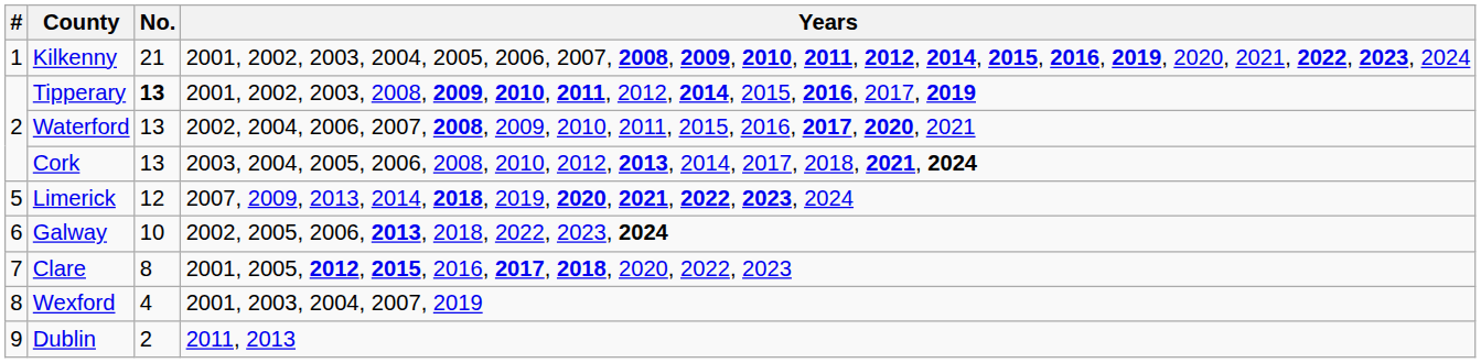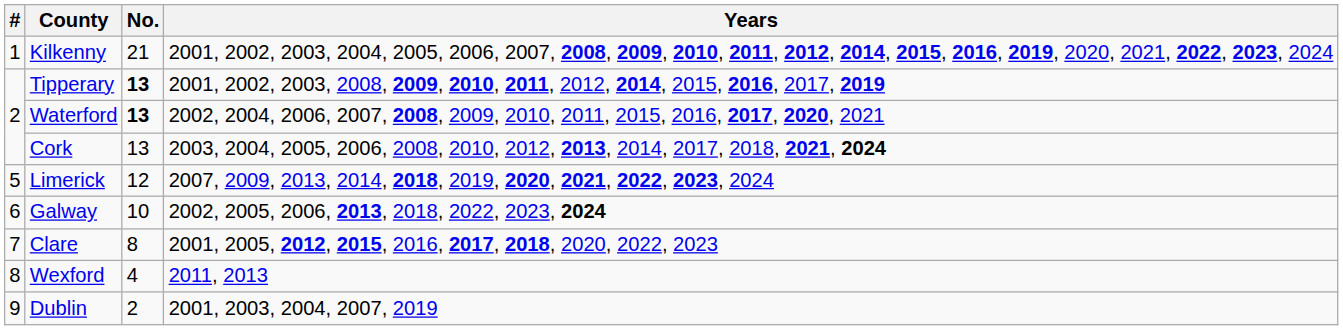Waterford | No.: normal -> bold
Wexford | Years: 2001, 2003, 2004, 2007, 2019 -> 2011, 2013
Dublin | Years: 2011, 2013 -> 2001, 2003, 2004, 2007, 2019
